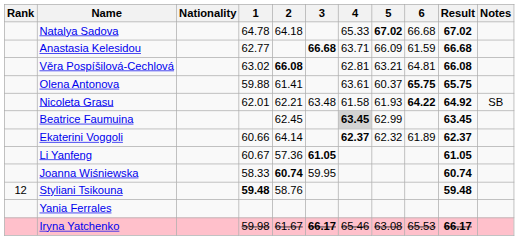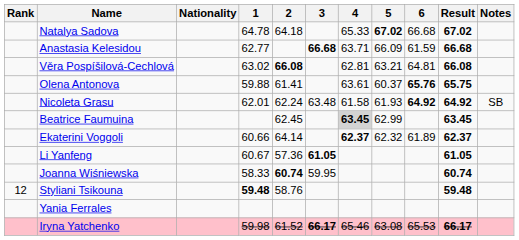Olena Antonova | 6: 65.75 -> 65.76
Nicoleta Grasu | 2: 62.21 -> 62.24
Nicoleta Grasu | 6: 64.22 -> 64.92
Iryna Yatchenko | 2: 61.67 -> 61.52
